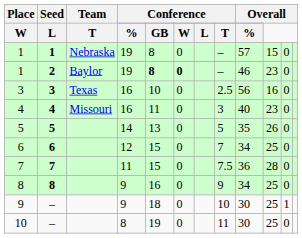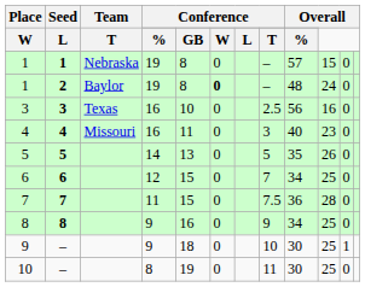1 / 2 | column 5: bold -> normal
1 / 2 | column 9: 46 -> 48
1 / 2 | column 10: 23 -> 24
